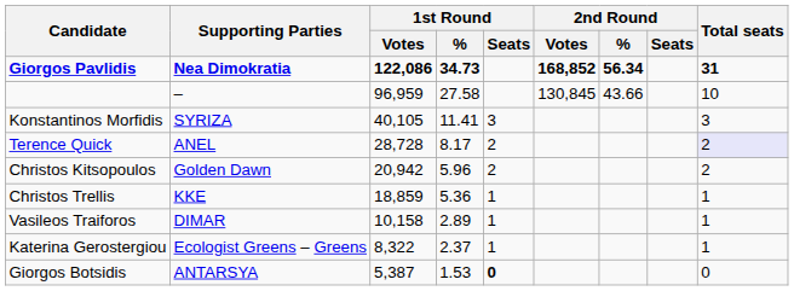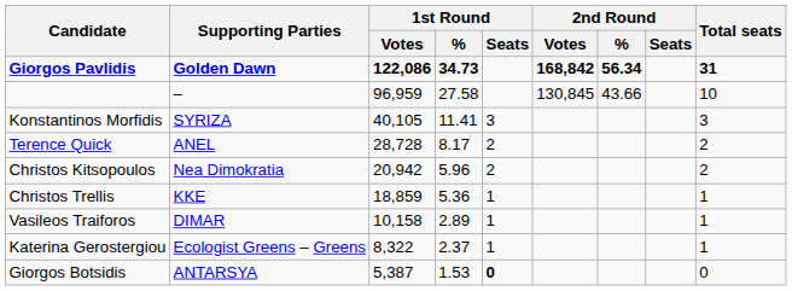Giorgos Pavlidis | Supporting Parties: Nea Dimokratia -> Golden Dawn
Giorgos Pavlidis | 2nd Round / Votes: 168,852 -> 168,842
Terence Quick | Total seats: lavender background -> no background
Christos Kitsopoulos | Supporting Parties: Golden Dawn -> Nea Dimokratia
